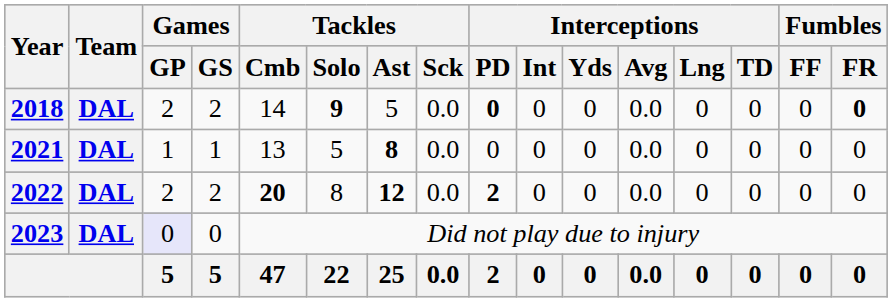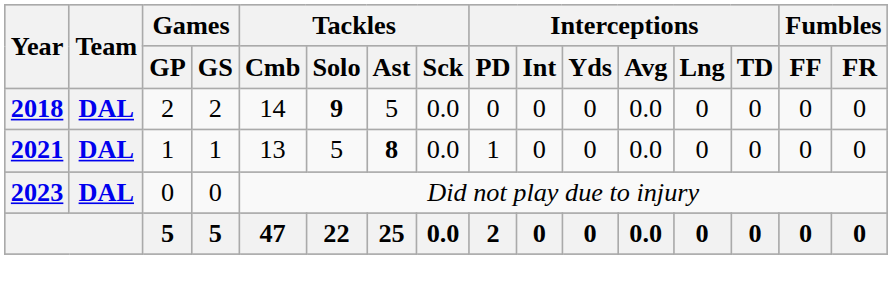2018 | Interceptions / PD: bold -> normal
2018 | Fumbles / FR: bold -> normal
2021 | Interceptions / PD: 0 -> 1
- row: 2022 | DAL | 2 | 2 | 20 | 8 | 12 | 0.0 | 2 | 0 | 0 | 0.0 | 0 | 0 | 0 | 0
2023 | Games / GP: lavender background -> no background
